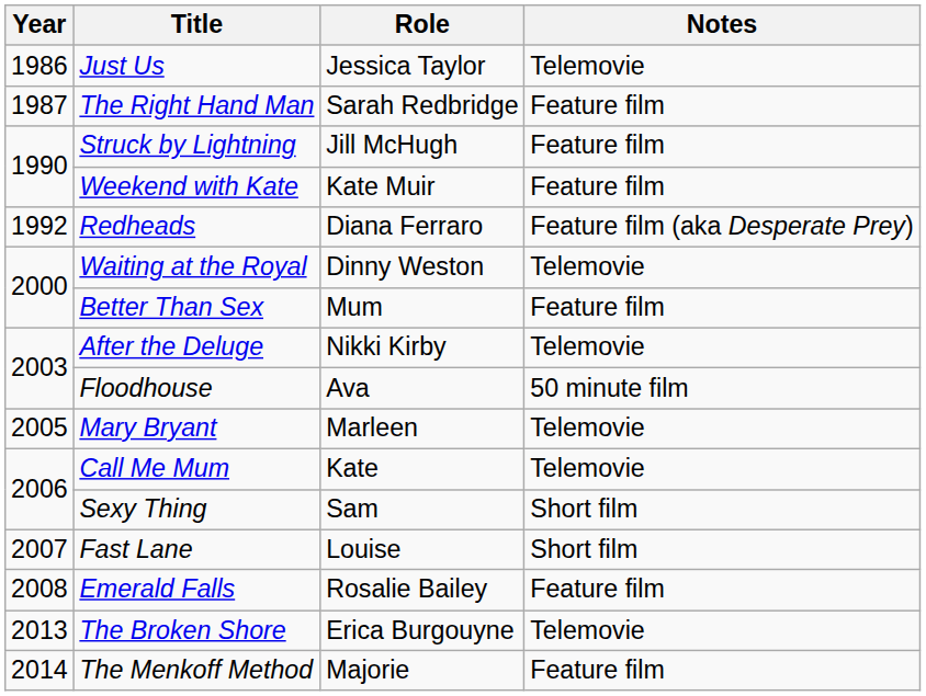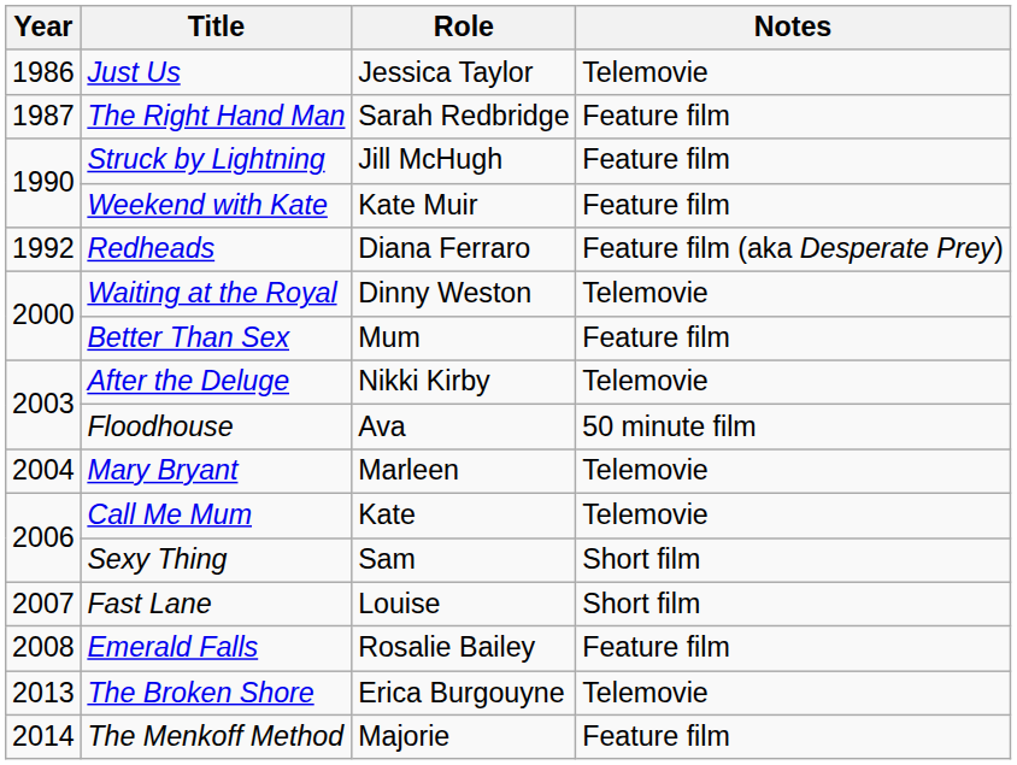Mary Bryant | Year: 2005 -> 2004
